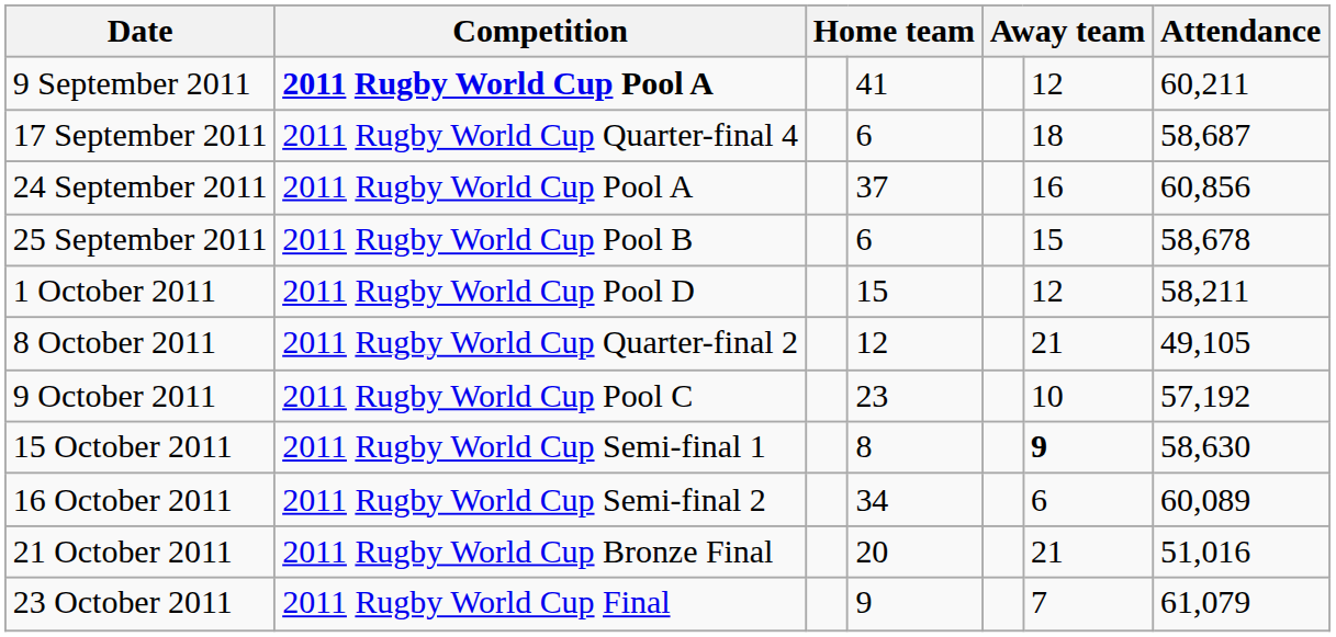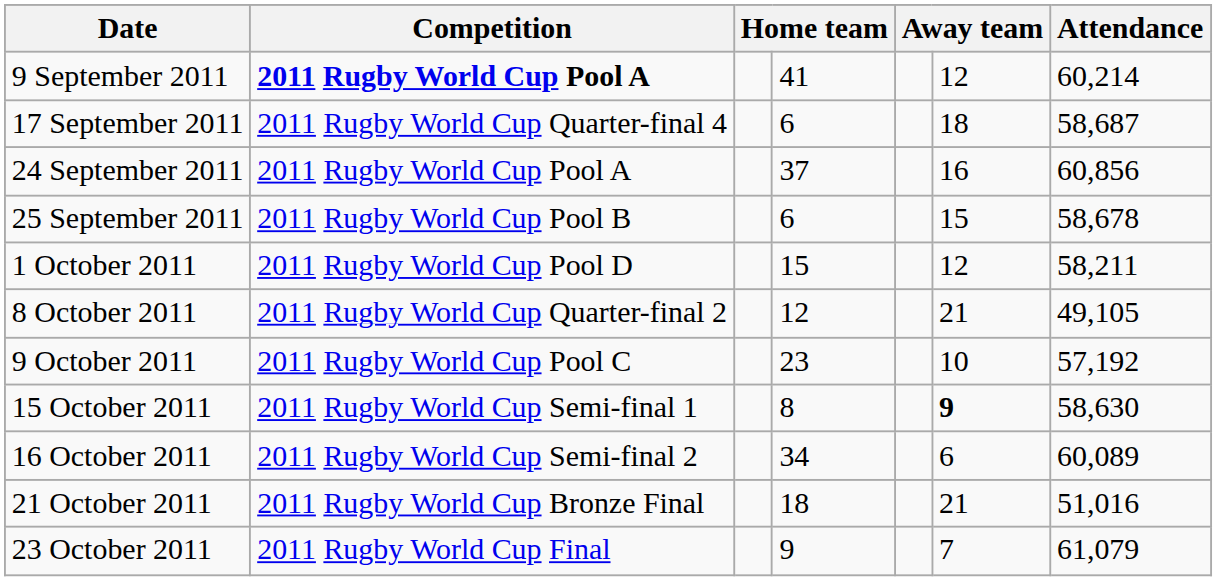9 September 2011 | Attendance: 60,211 -> 60,214
21 October 2011 | column 4: 20 -> 18
